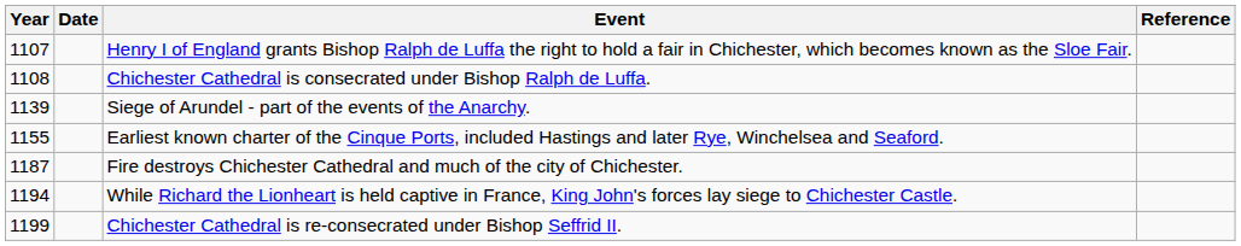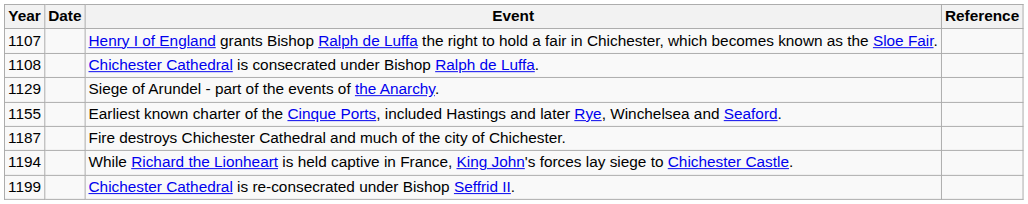Siege of Arundel - part of the events of the Anarchy. | Year: 1139 -> 1129
